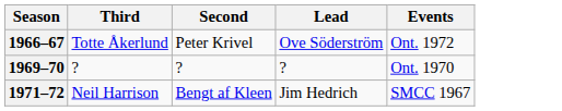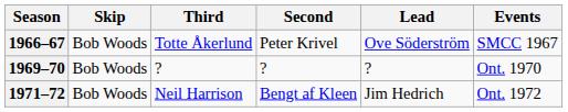+ column: Skip | Bob Woods | Bob Woods | Bob Woods
1966–67 | Events: Ont. 1972 -> SMCC 1967
1971–72 | Events: SMCC 1967 -> Ont. 1972
